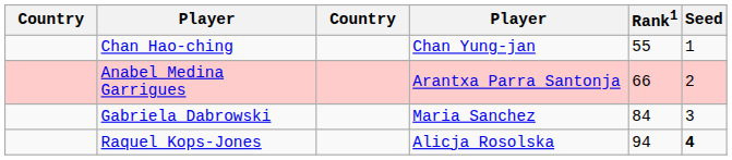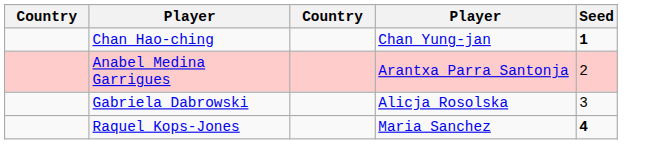- column: Rank1 | 55 | 66 | 84 | 94
Chan Hao-ching | Seed: normal -> bold
Gabriela Dabrowski | column 4: Maria Sanchez -> Alicja Rosolska
Raquel Kops-Jones | column 4: Alicja Rosolska -> Maria Sanchez
